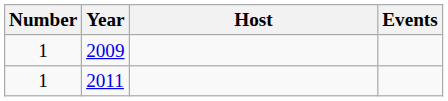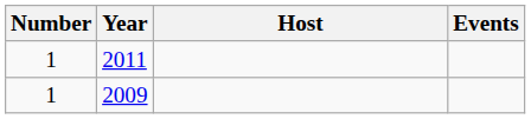rows swapped: 2009 <-> 2011
